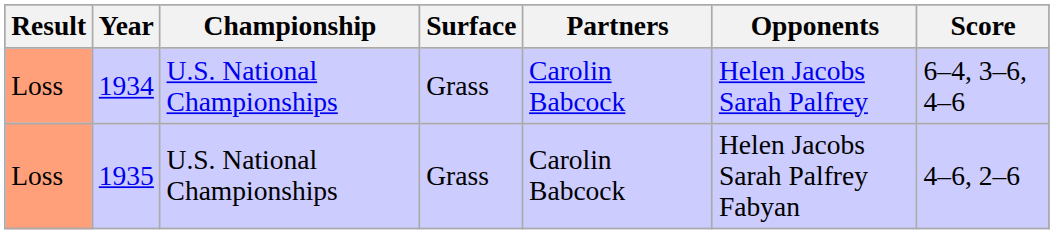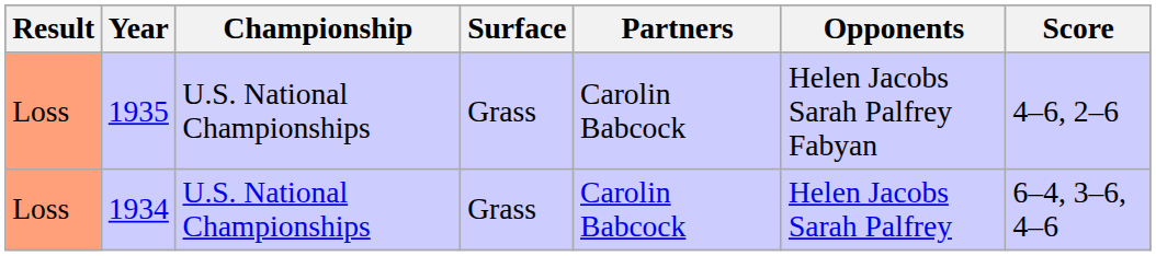rows swapped: 1934 <-> 1935
